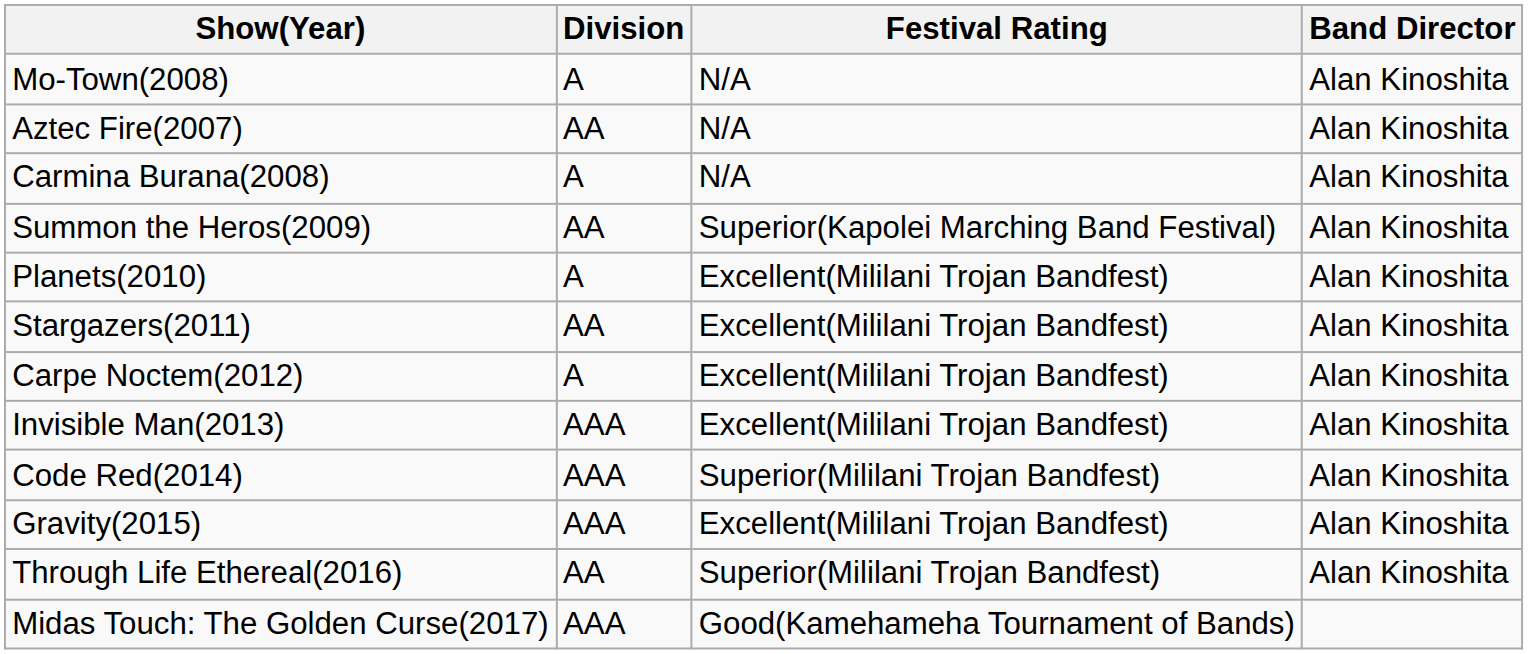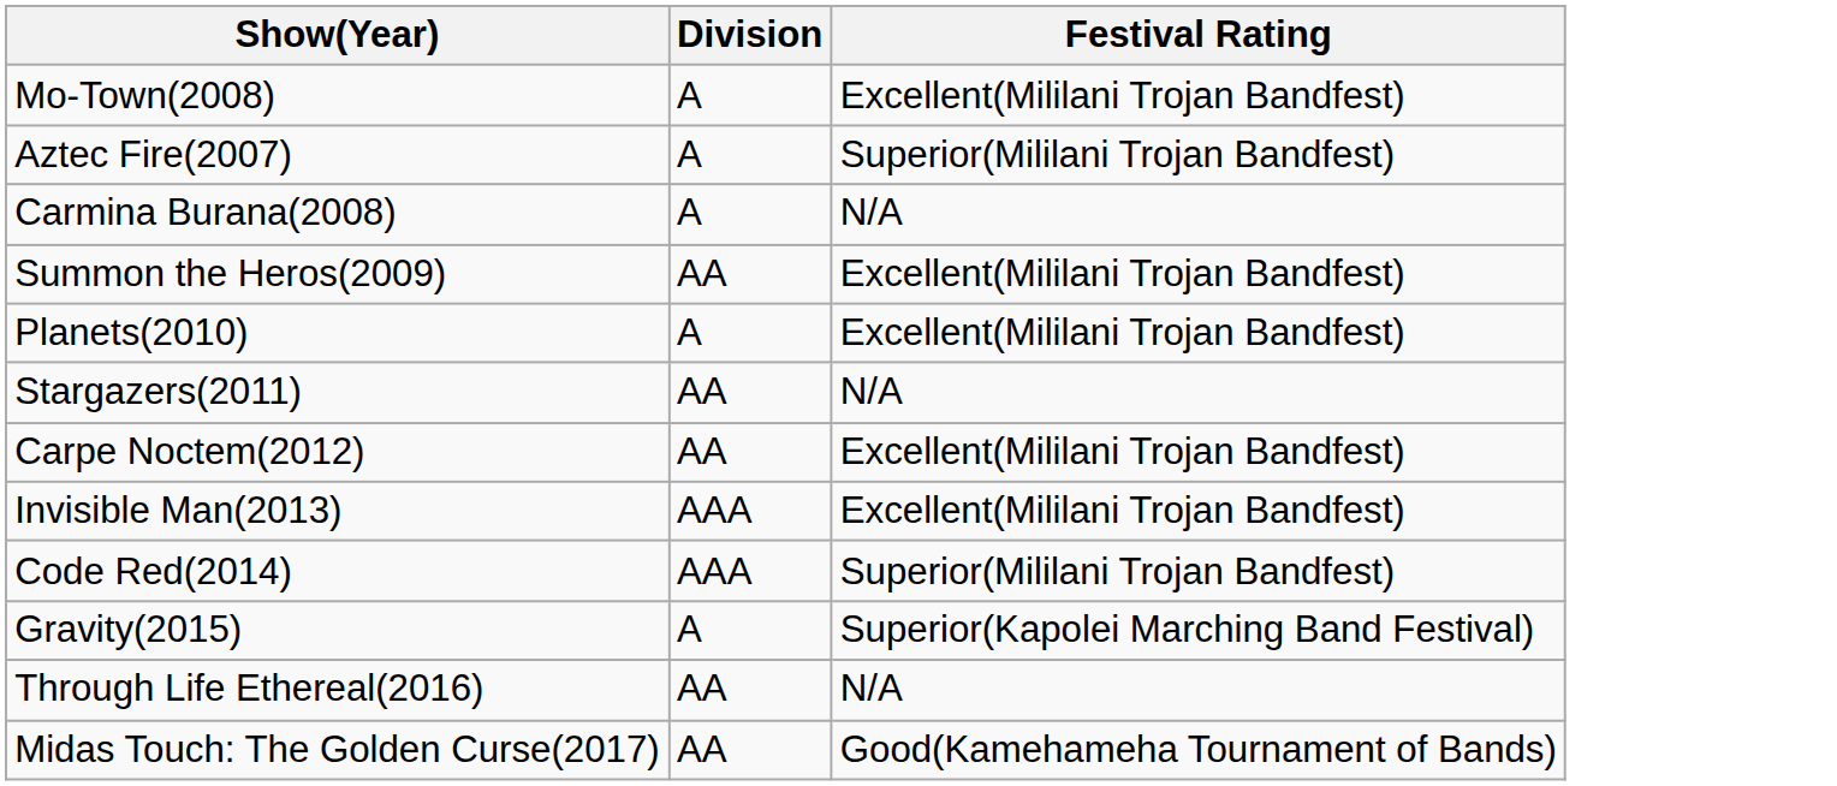- column: Band Director | Alan Kinoshita | Alan Kinoshita | Alan Kinoshita | Alan Kinoshita | Alan Kinoshita | Alan Kinoshita | Alan Kinoshita | Alan Kinoshita | Alan Kinoshita | Alan Kinoshita | Alan Kinoshita
Mo-Town(2008) | Festival Rating: N/A -> Excellent(Mililani Trojan Bandfest)
Aztec Fire(2007) | Division: AA -> A
Aztec Fire(2007) | Festival Rating: N/A -> Superior(Mililani Trojan Bandfest)
Summon the Heros(2009) | Festival Rating: Superior(Kapolei Marching Band Festival) -> Excellent(Mililani Trojan Bandfest)
Stargazers(2011) | Festival Rating: Excellent(Mililani Trojan Bandfest) -> N/A
Carpe Noctem(2012) | Division: A -> AA
Gravity(2015) | Division: AAA -> A
Gravity(2015) | Festival Rating: Excellent(Mililani Trojan Bandfest) -> Superior(Kapolei Marching Band Festival)
Through Life Ethereal(2016) | Festival Rating: Superior(Mililani Trojan Bandfest) -> N/A
Midas Touch: The Golden Curse(2017) | Division: AAA -> AA
